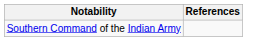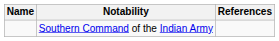+ column: Name
